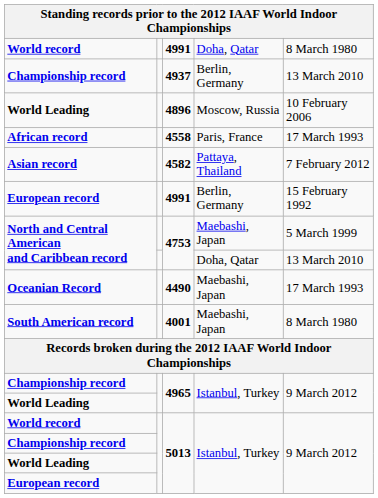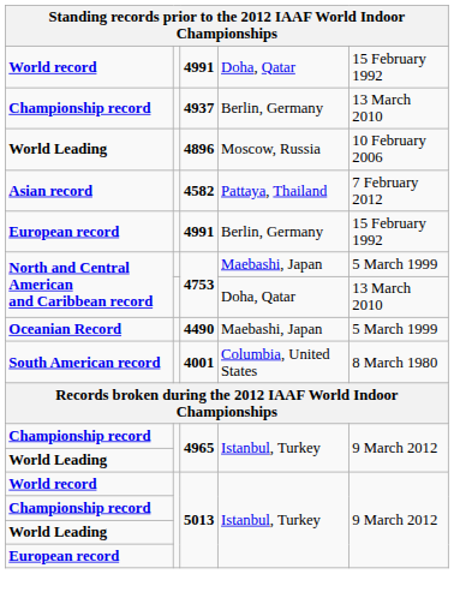World record / 4991 | column 5: 8 March 1980 -> 15 February 1992
- row: African record | 4558 | Paris, France | 17 March 1993
4490 | column 5: 17 March 1993 -> 5 March 1999
4001 | column 4: Maebashi, Japan -> Columbia, United States
